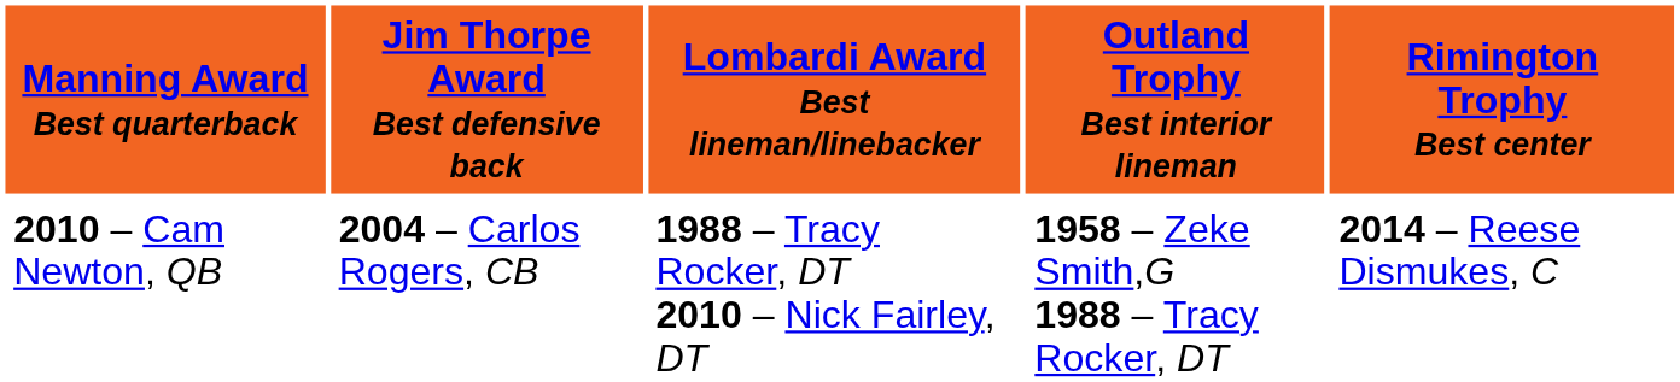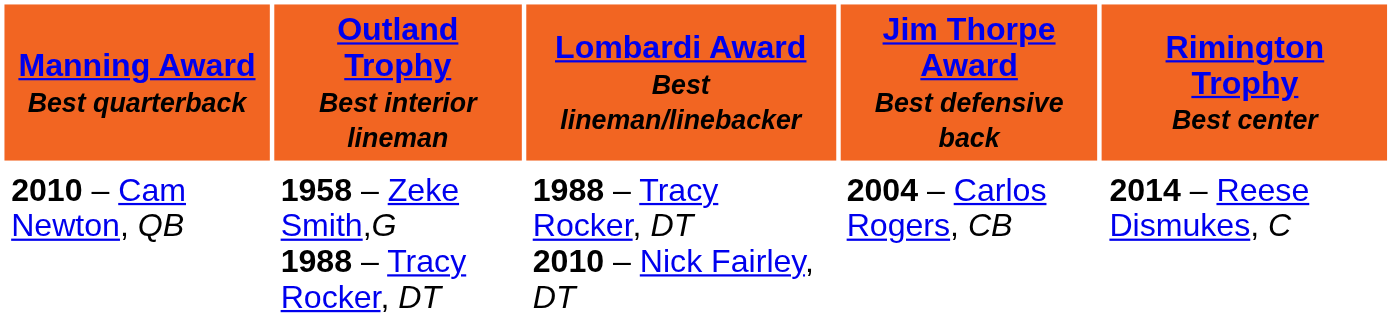columns swapped: Outland Trophy Best interior lineman <-> Jim Thorpe Award Best defensive back
